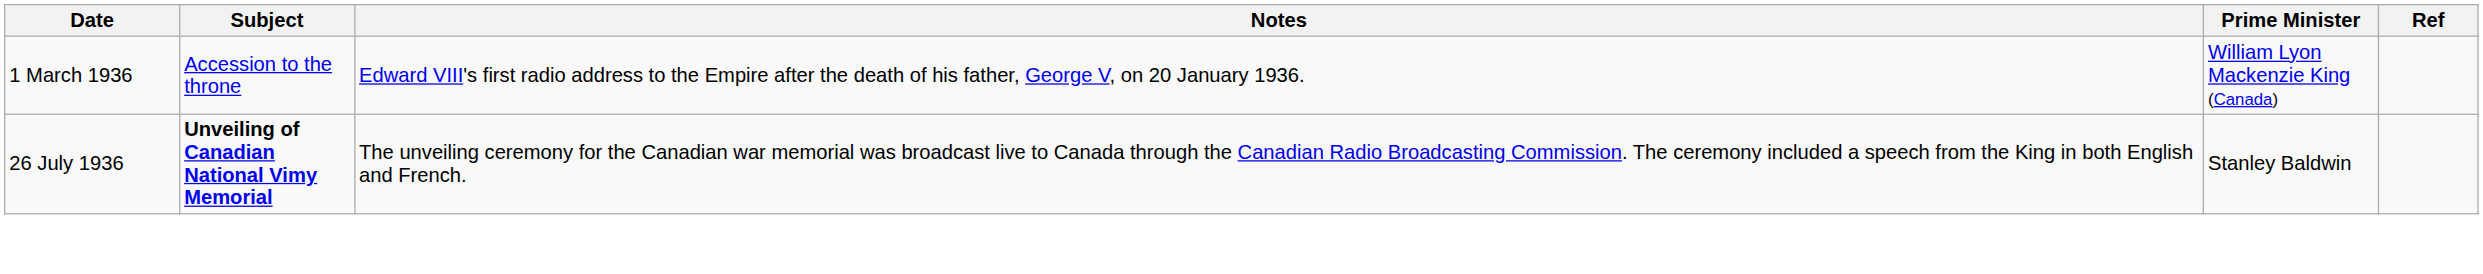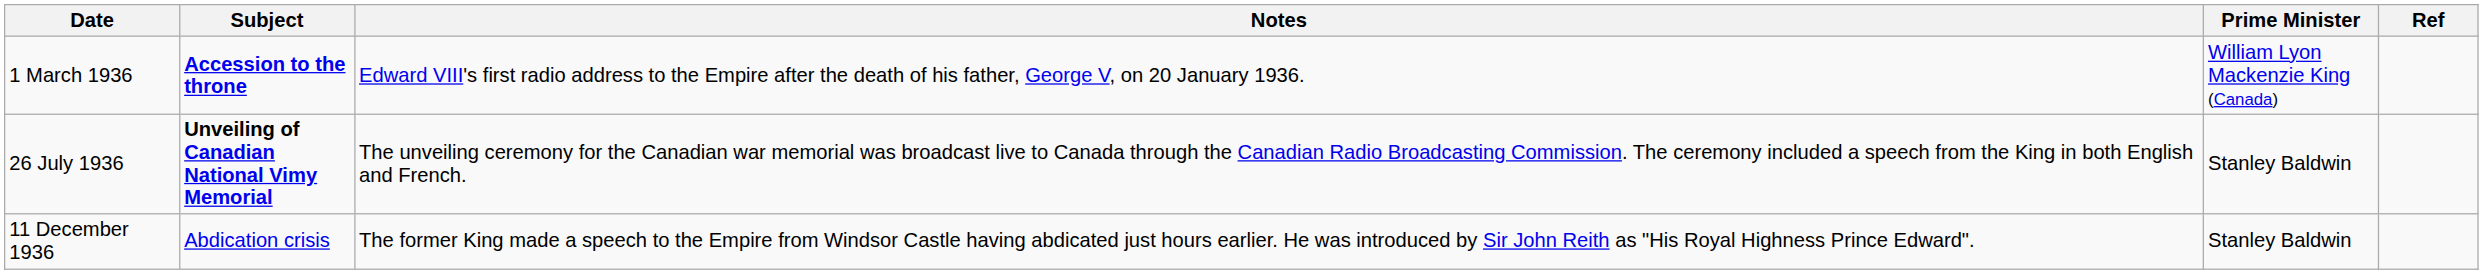1 March 1936 | Subject: normal -> bold
+ row: 11 December 1936 | Abdication crisis | The former King made a speech to the Empire from Windsor Castle having abdicated just hours earlier. He was introduced by Sir John Reith as "His Royal Highness Prince Edward". | Stanley Baldwin
